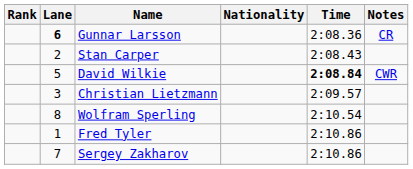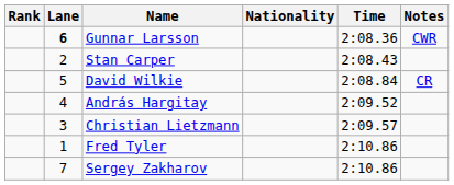Gunnar Larsson | Notes: CR -> CWR
David Wilkie | Time: bold -> normal
David Wilkie | Notes: CWR -> CR
+ row: 4 | András Hargitay | 2:09.52
- row: 8 | Wolfram Sperling | 2:10.54
